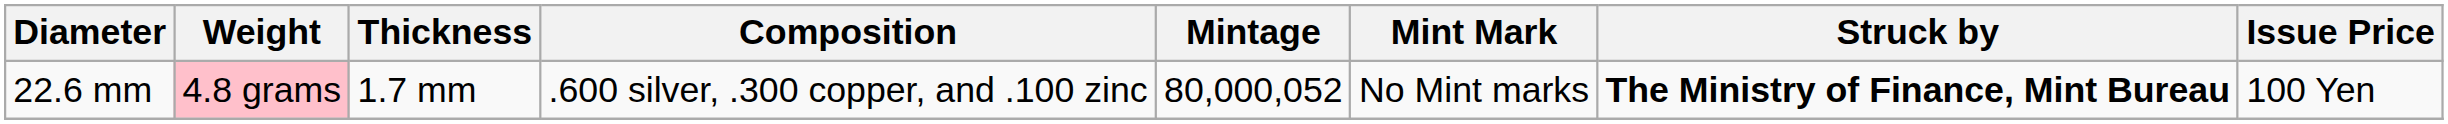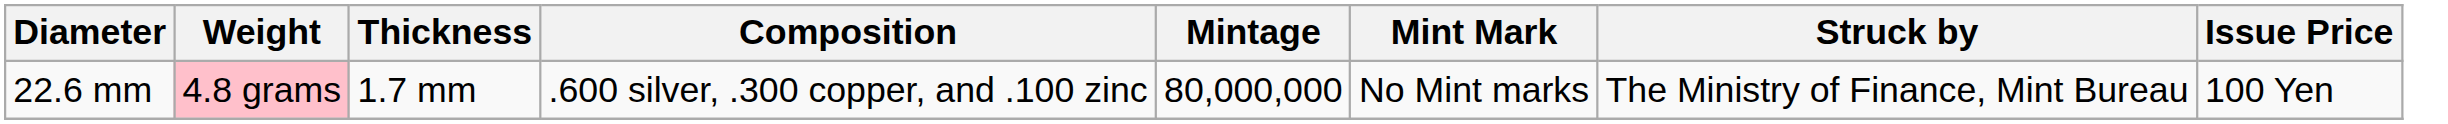22.6 mm | Mintage: 80,000,052 -> 80,000,000
22.6 mm | Struck by: bold -> normal
